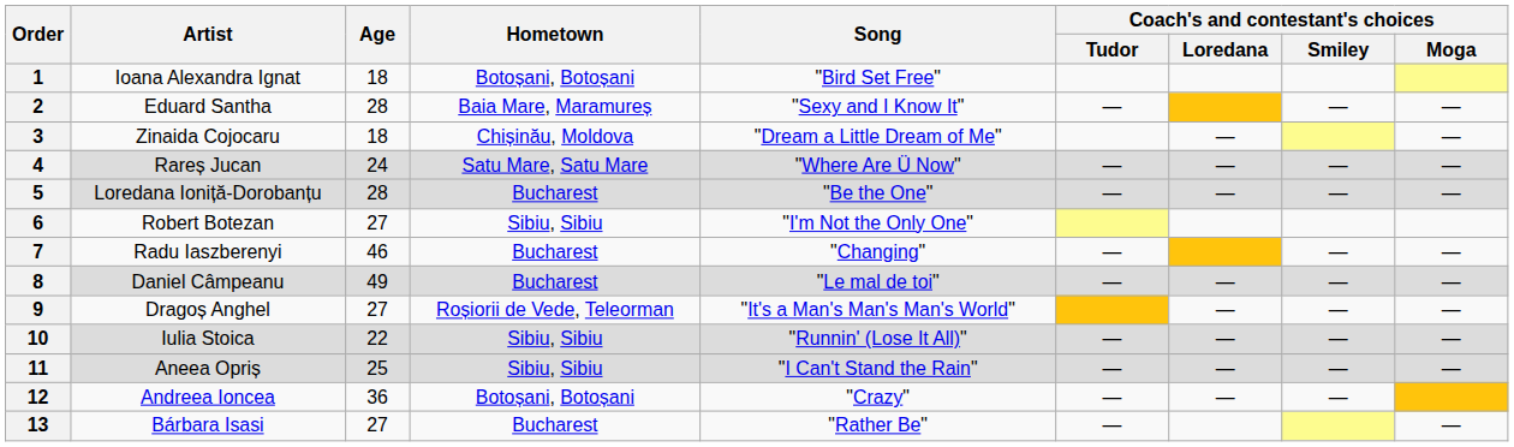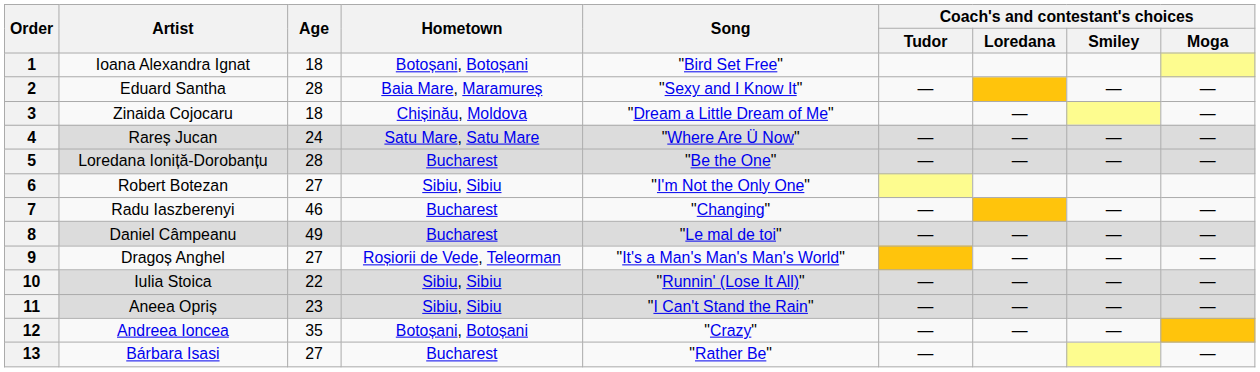11 | Age: 25 -> 23
12 | Age: 36 -> 35
